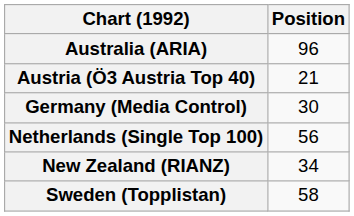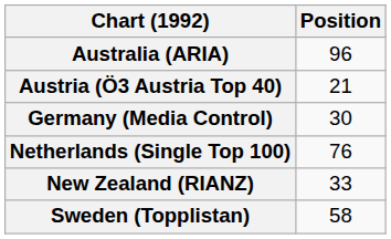Netherlands (Single Top 100) | Position: 56 -> 76
New Zealand (RIANZ) | Position: 34 -> 33
